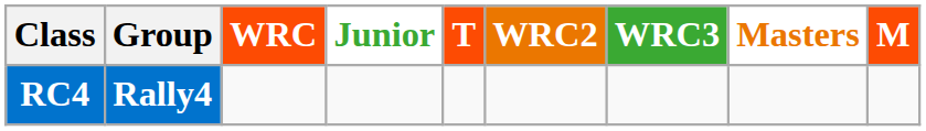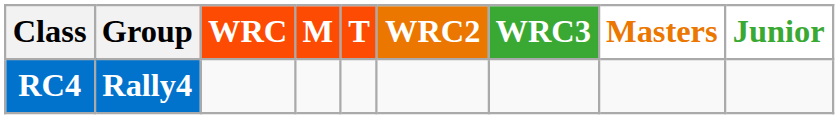columns swapped: M <-> Junior
